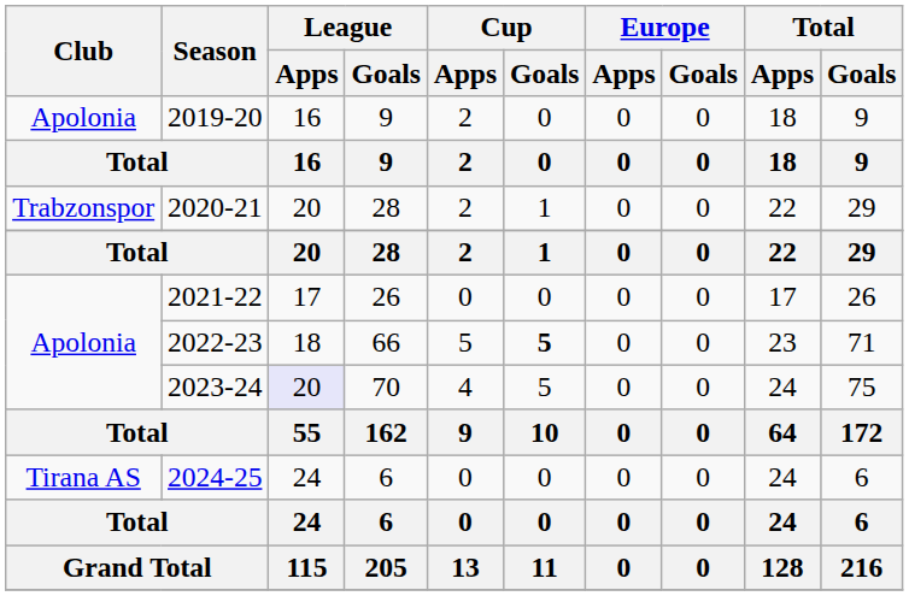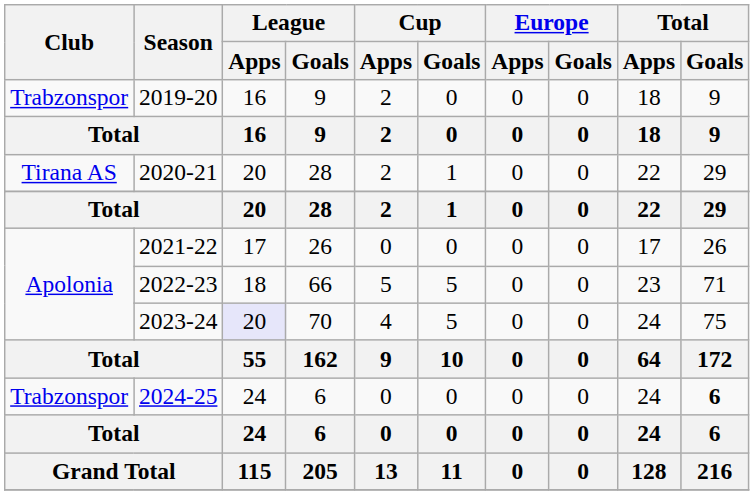2019-20 | Club: Apolonia -> Trabzonspor
2020-21 | Club: Trabzonspor -> Tirana AS
2022-23 | Cup / Goals: bold -> normal
2024-25 | Club: Tirana AS -> Trabzonspor
2024-25 | Total / Goals: normal -> bold
